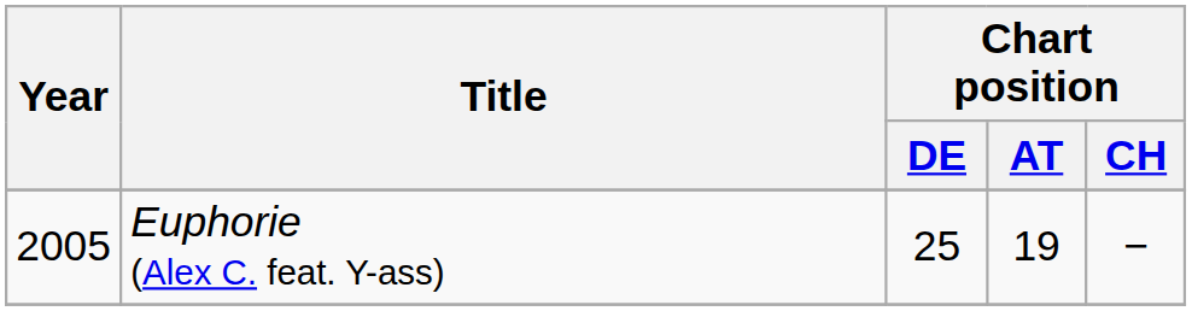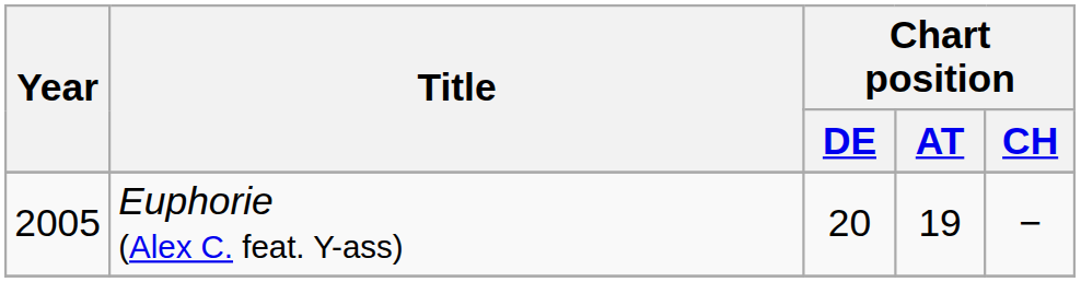Euphorie (Alex C. feat. Y-ass) | Chart position / DE: 25 -> 20
